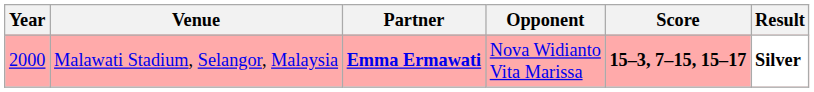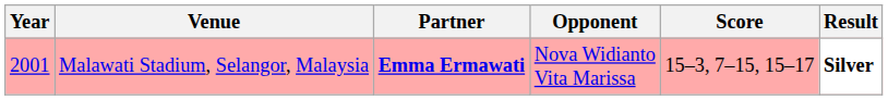Malawati Stadium, Selangor, Malaysia | Year: 2000 -> 2001
Malawati Stadium, Selangor, Malaysia | Score: bold -> normal
